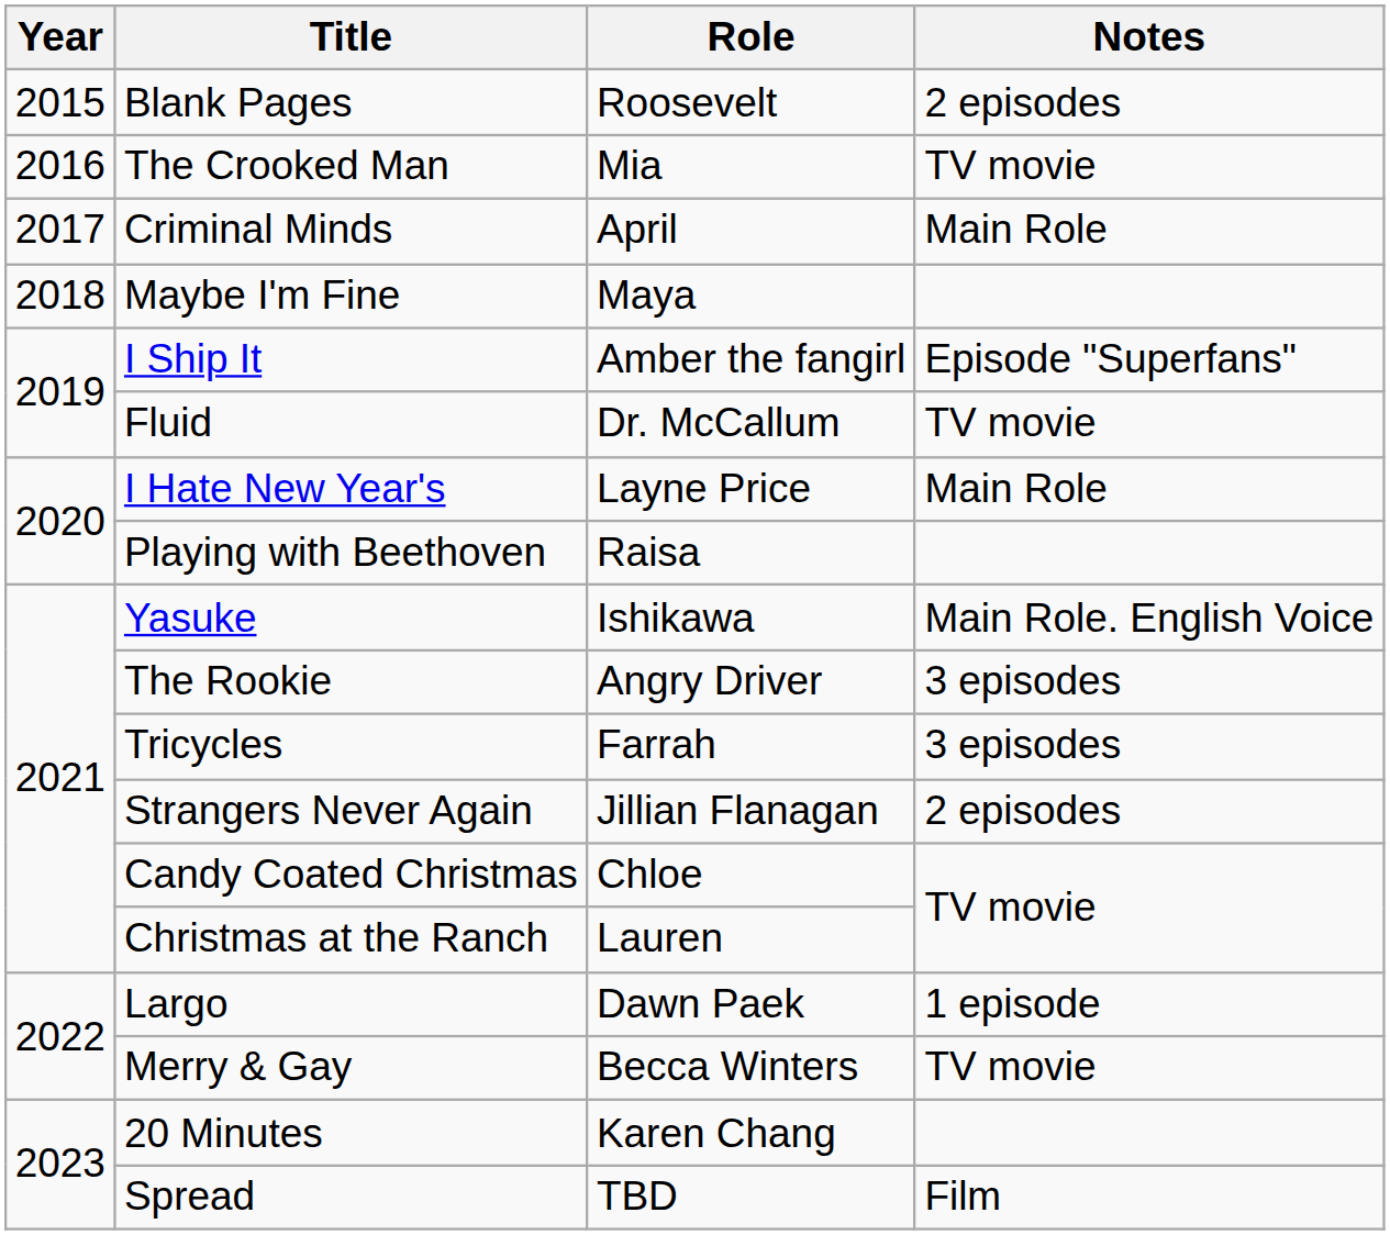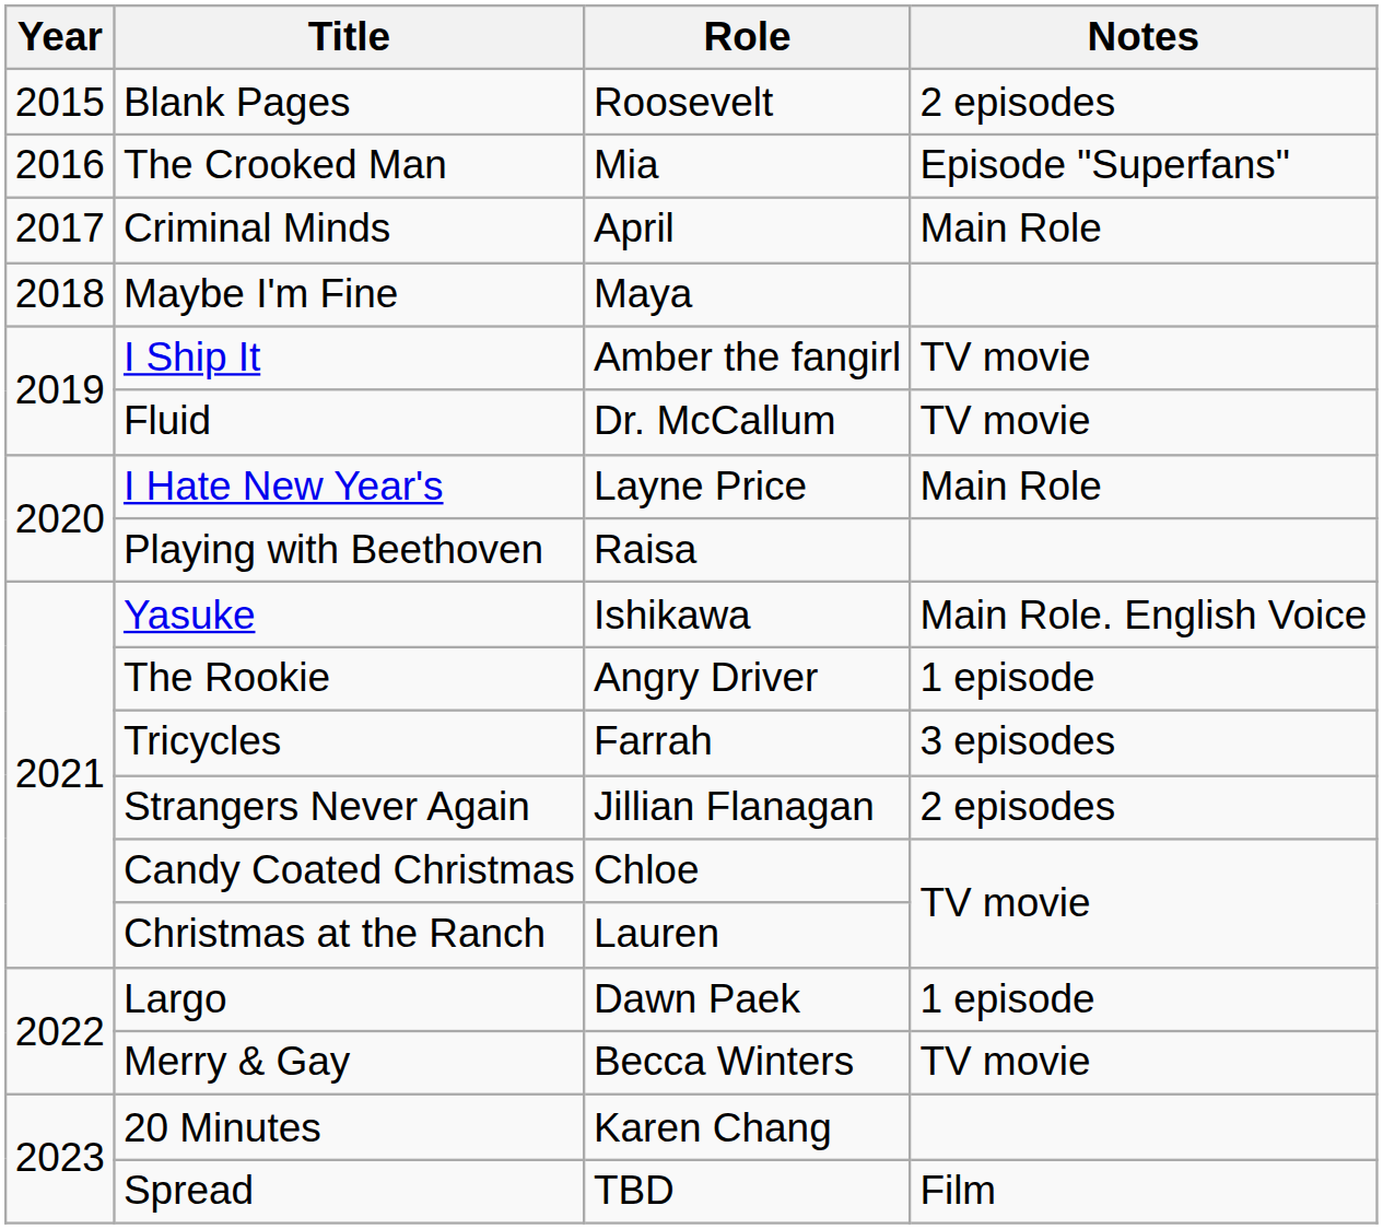The Crooked Man | Notes: TV movie -> Episode "Superfans"
I Ship It | Notes: Episode "Superfans" -> TV movie
The Rookie | Notes: 3 episodes -> 1 episode
